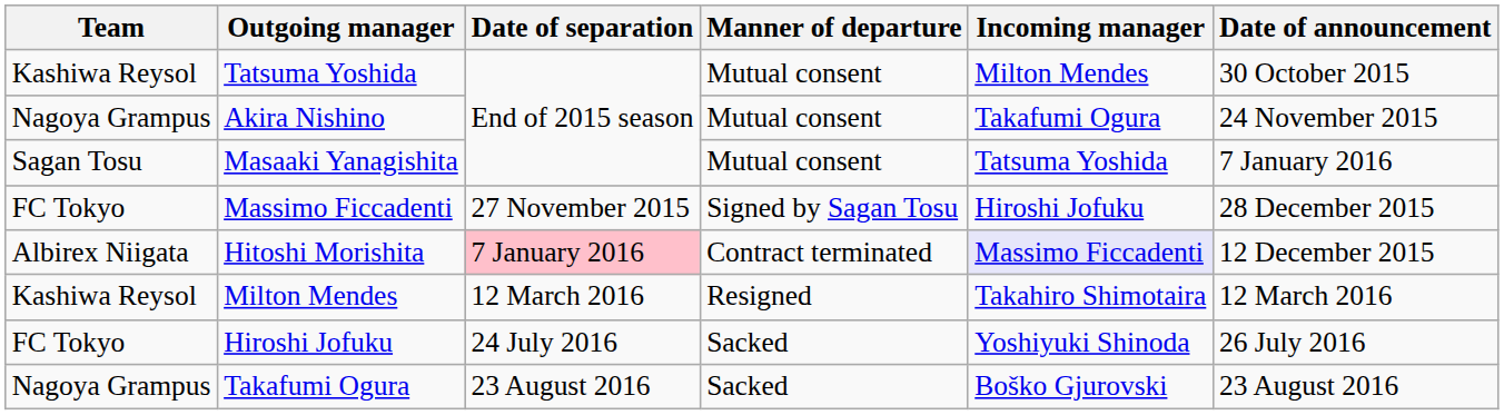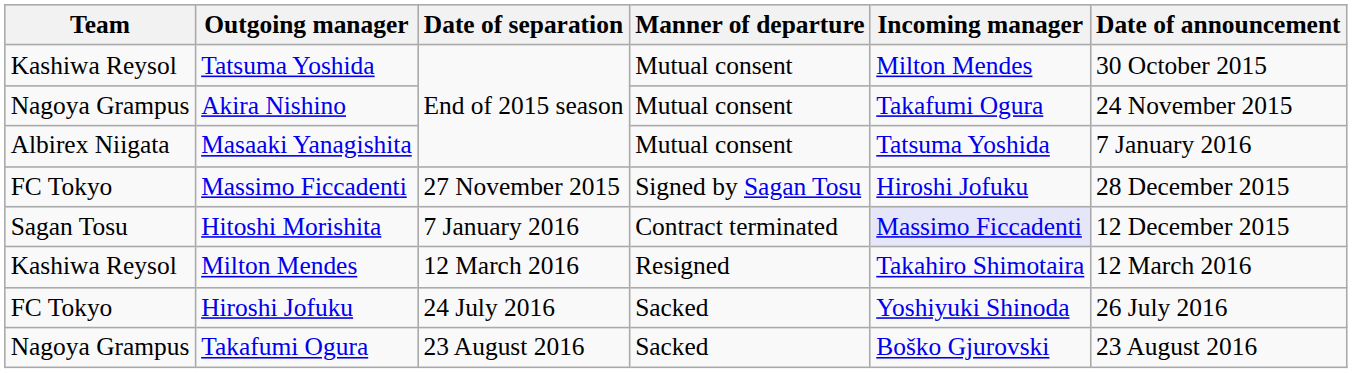Masaaki Yanagishita | Team: Sagan Tosu -> Albirex Niigata
Hitoshi Morishita | Team: Albirex Niigata -> Sagan Tosu
Hitoshi Morishita | Date of separation: pink background -> no background
